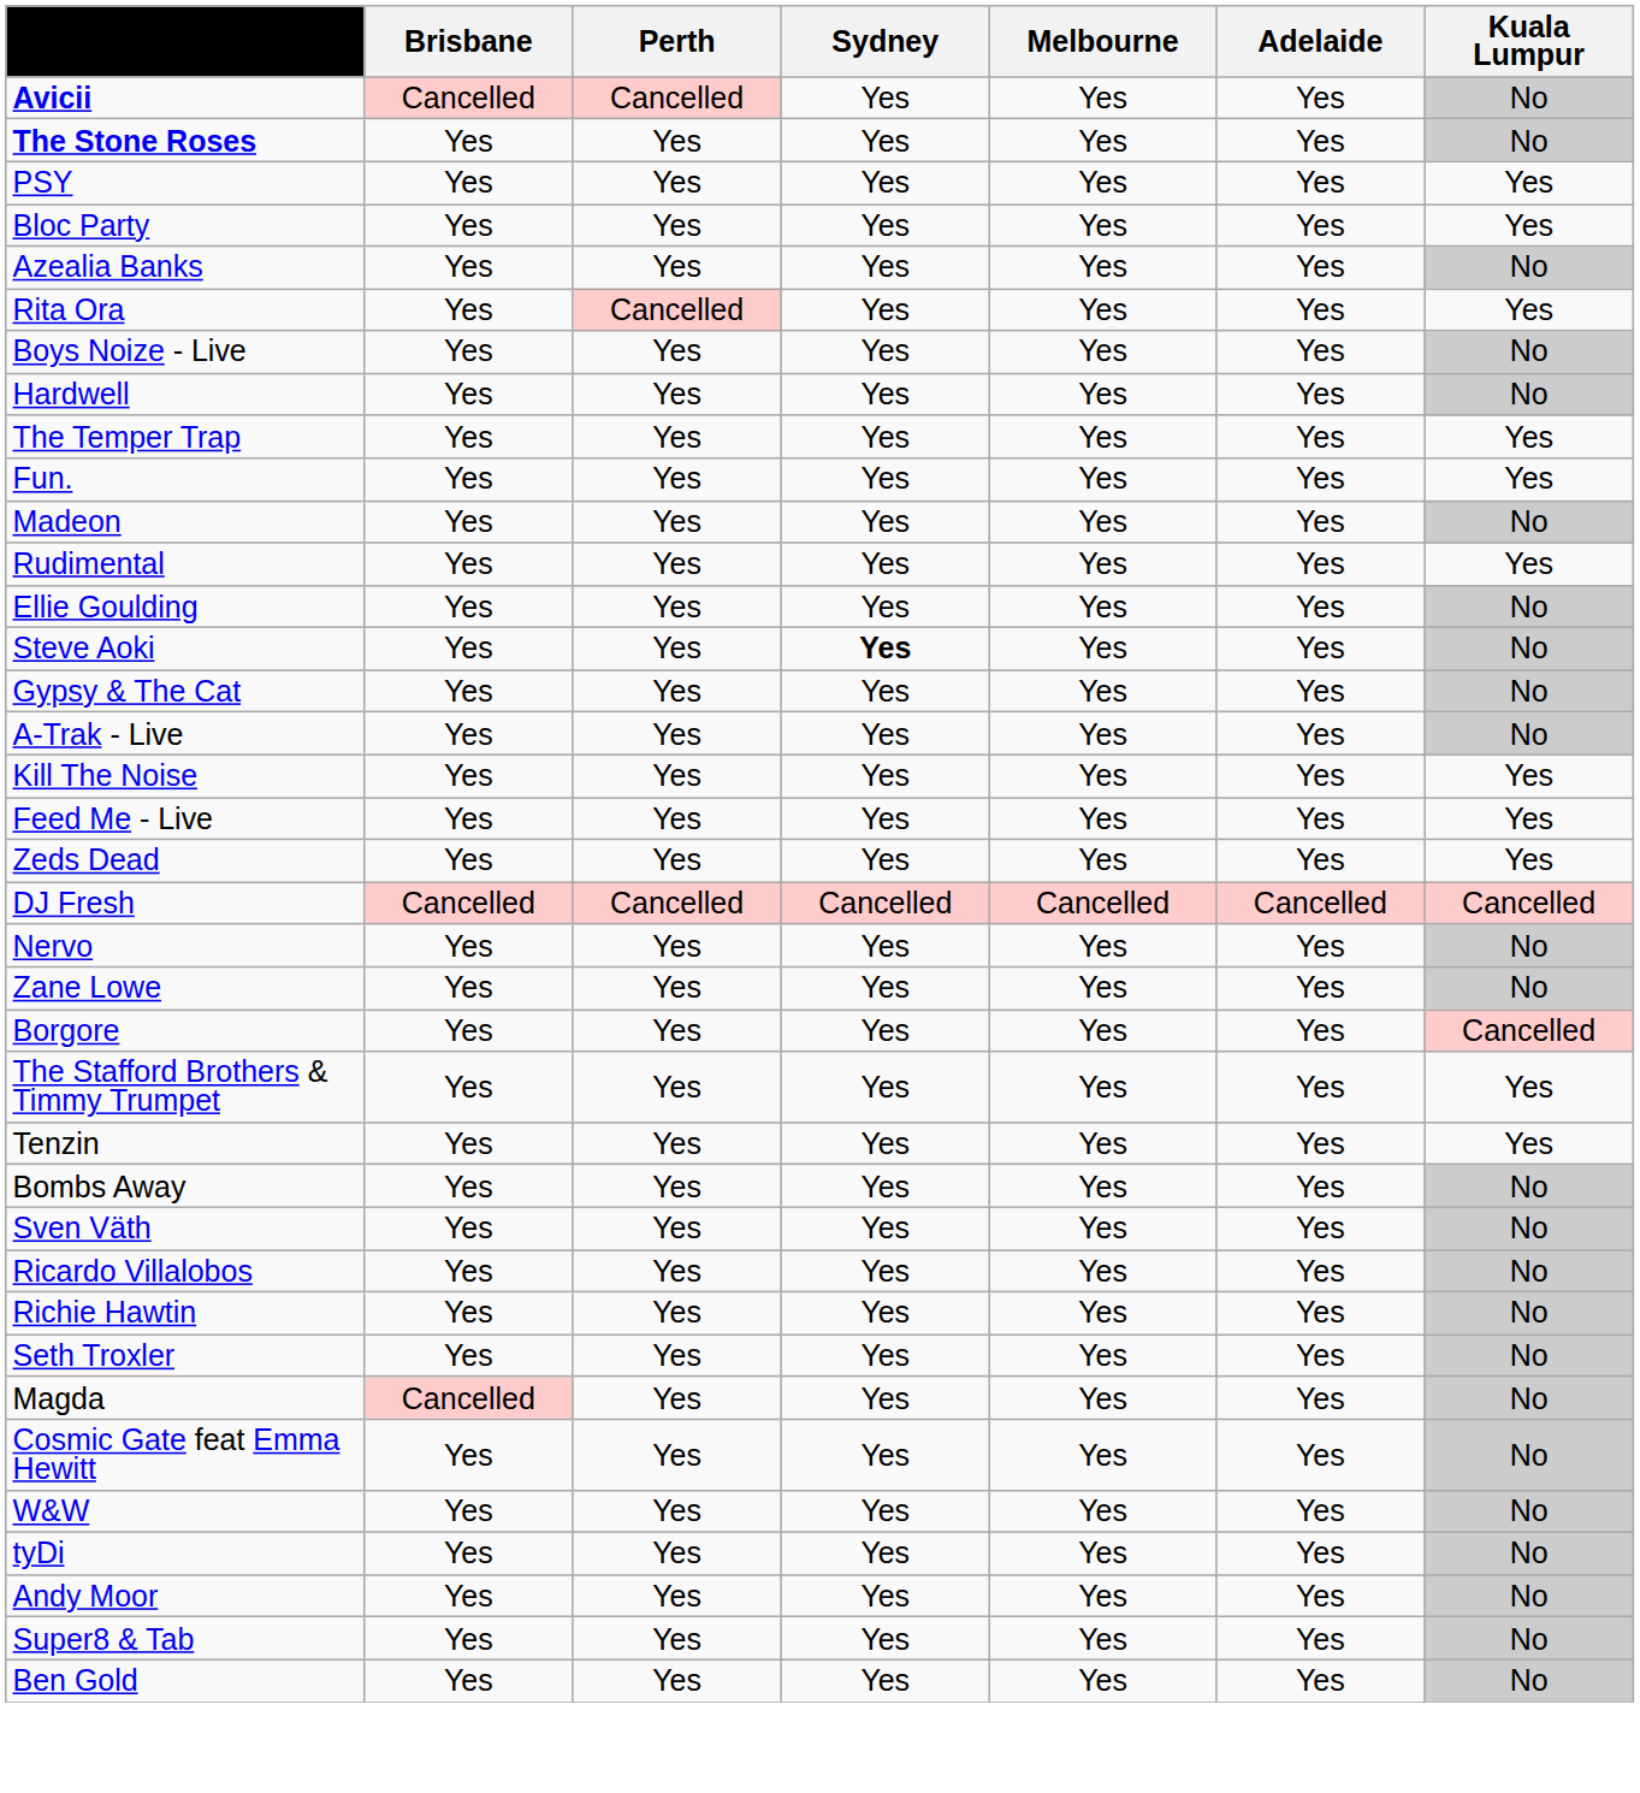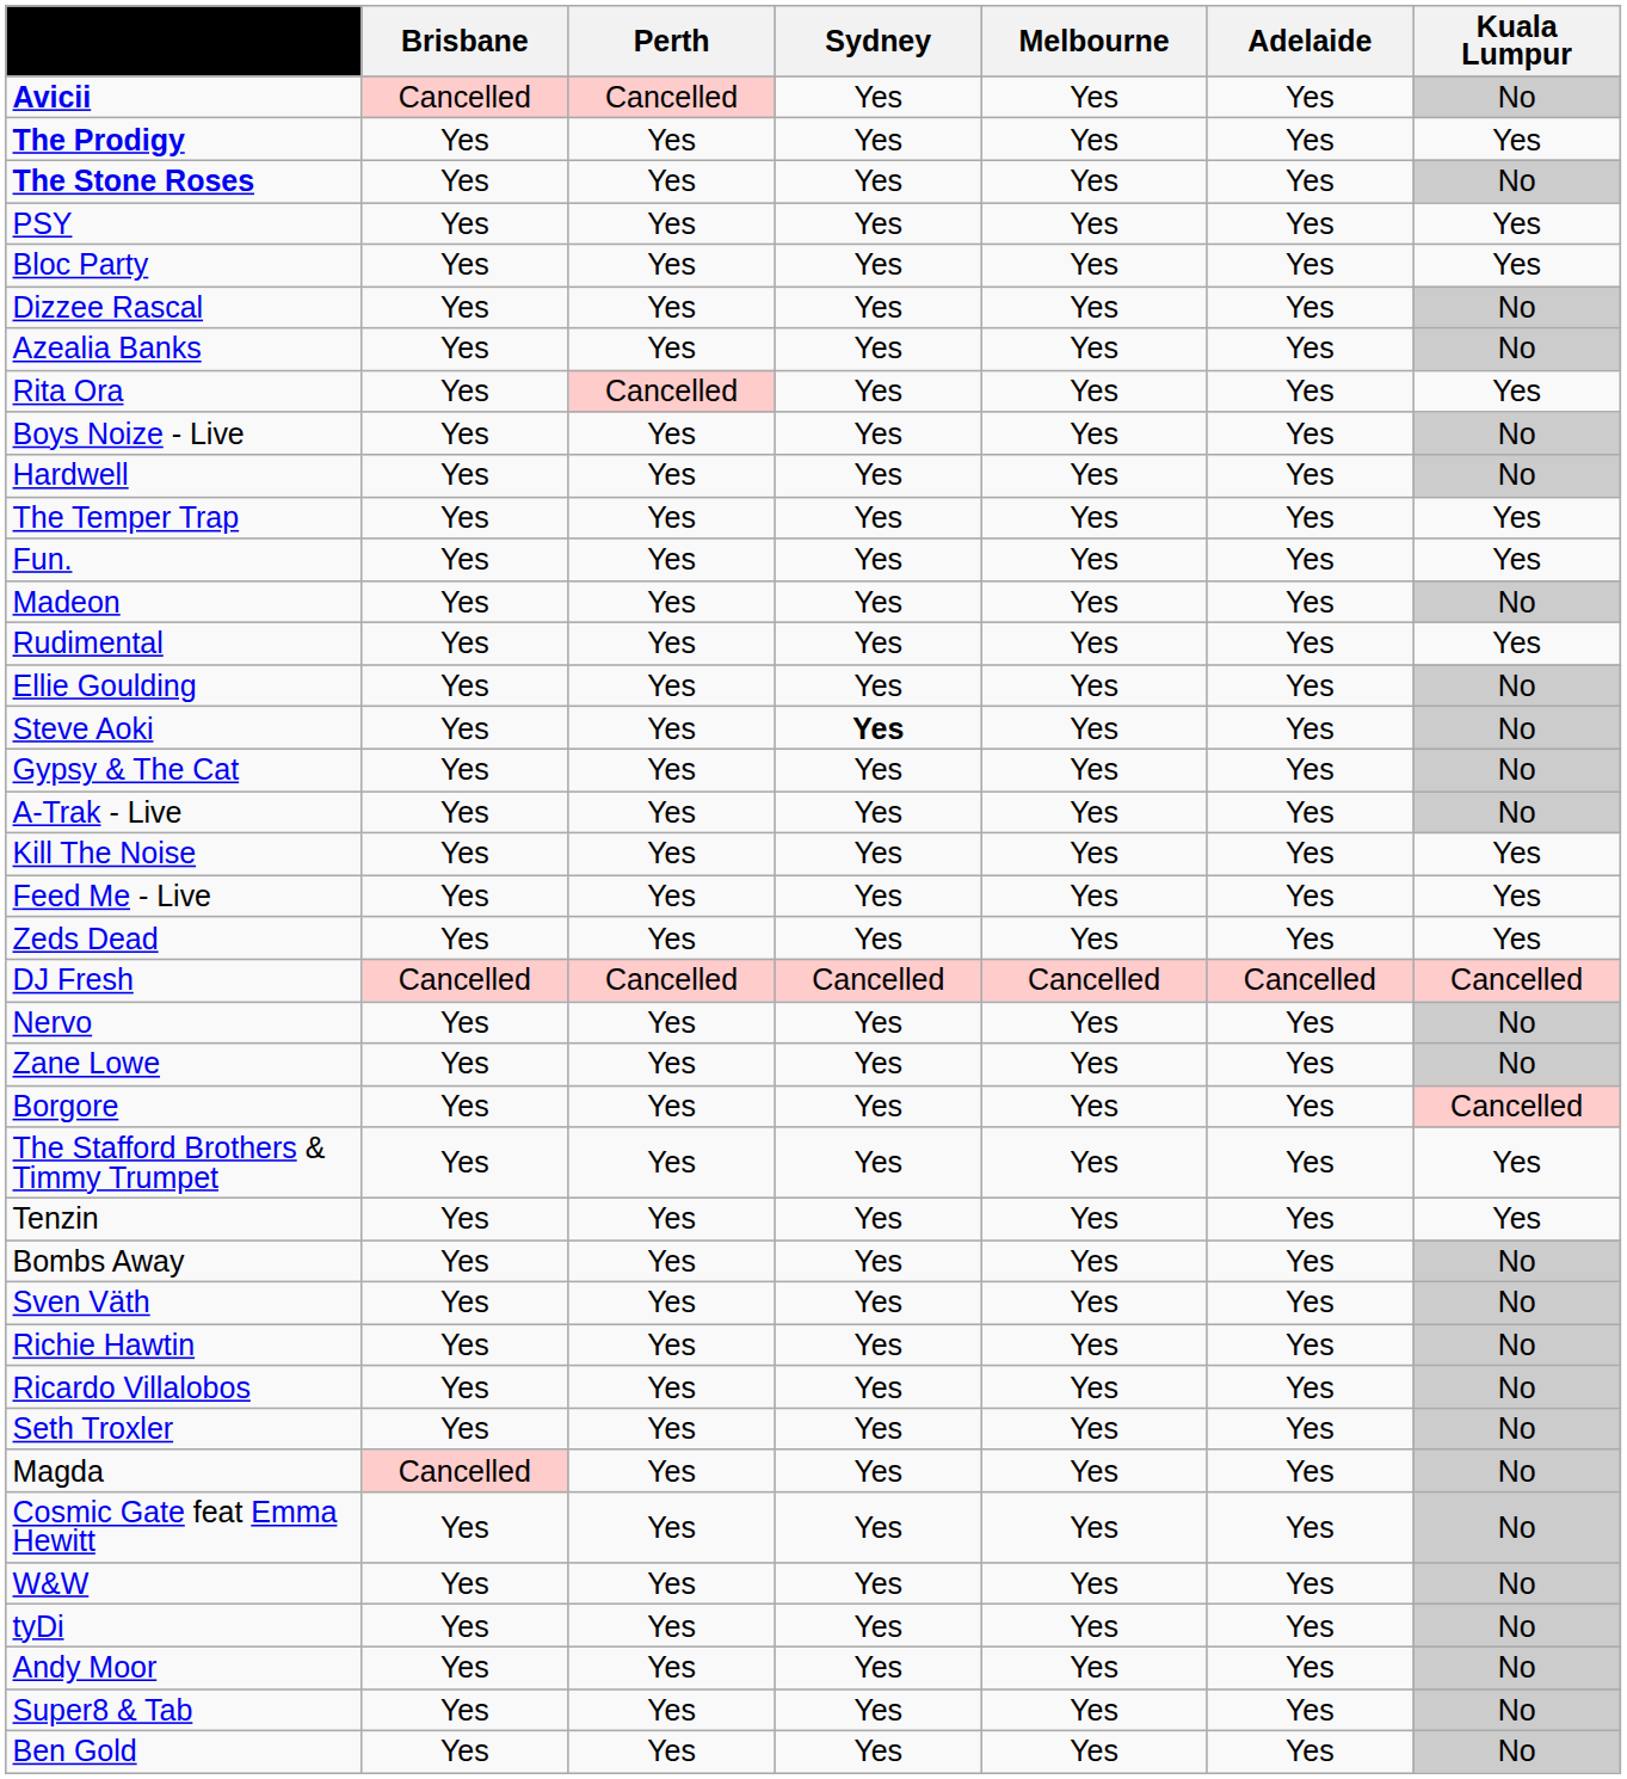+ row: The Prodigy | Yes | Yes | Yes | Yes | Yes | Yes
+ row: Dizzee Rascal | Yes | Yes | Yes | Yes | Yes | No
rows swapped: Richie Hawtin <-> Ricardo Villalobos
